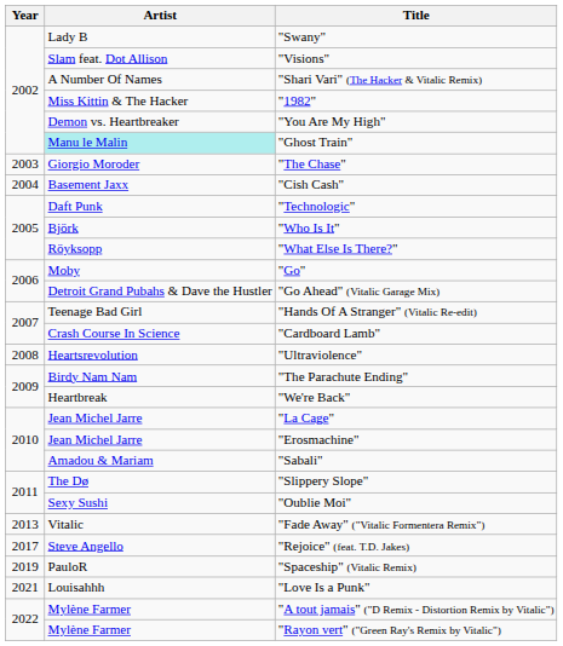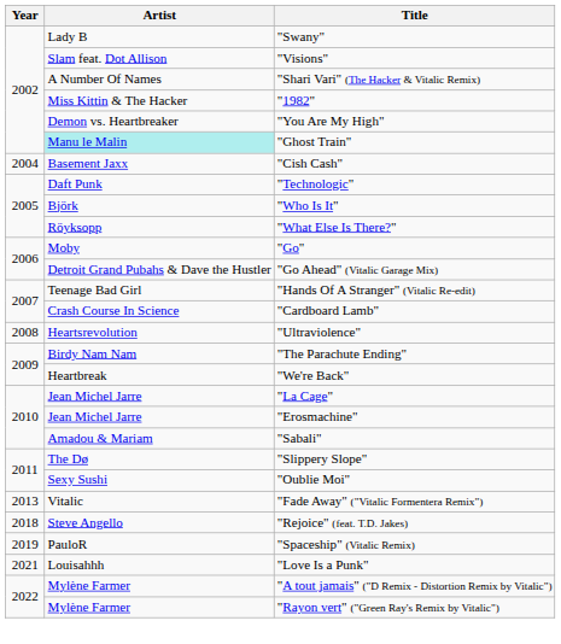- row: 2003 | Giorgio Moroder | "The Chase"
"Rejoice" (feat. T.D. Jakes) | Year: 2017 -> 2018
